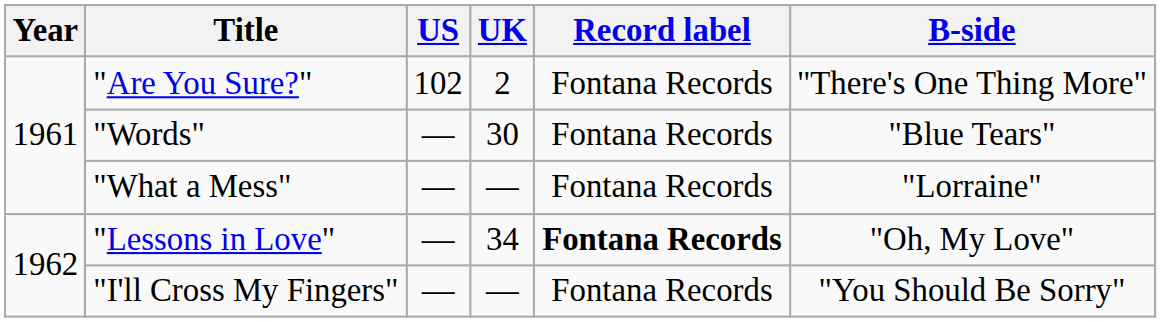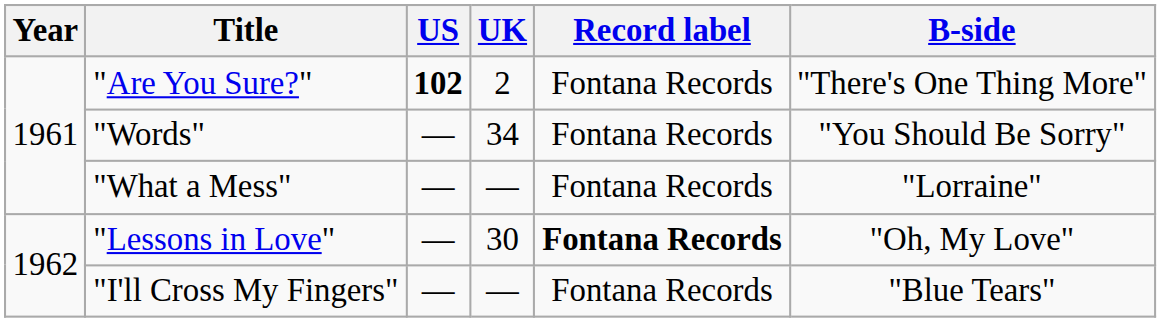"Are You Sure?" | US: normal -> bold
"Words" | UK: 30 -> 34
"Words" | B-side: "Blue Tears" -> "You Should Be Sorry"
"Lessons in Love" | UK: 34 -> 30
"I'll Cross My Fingers" | B-side: "You Should Be Sorry" -> "Blue Tears"
